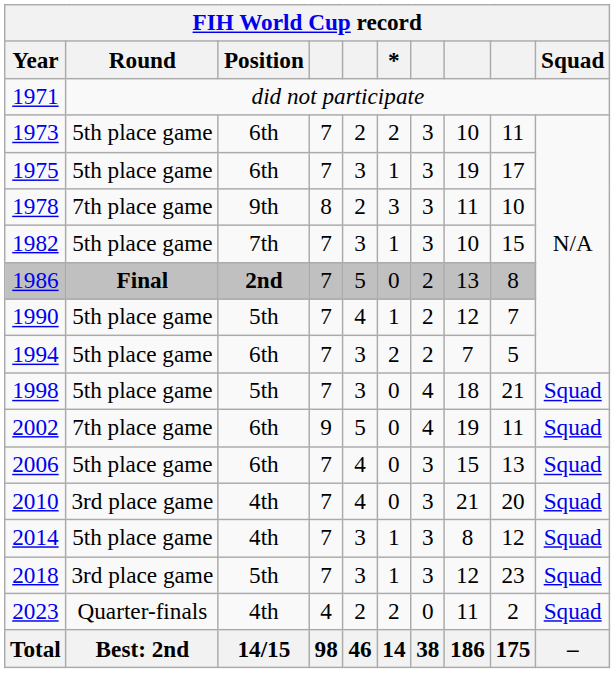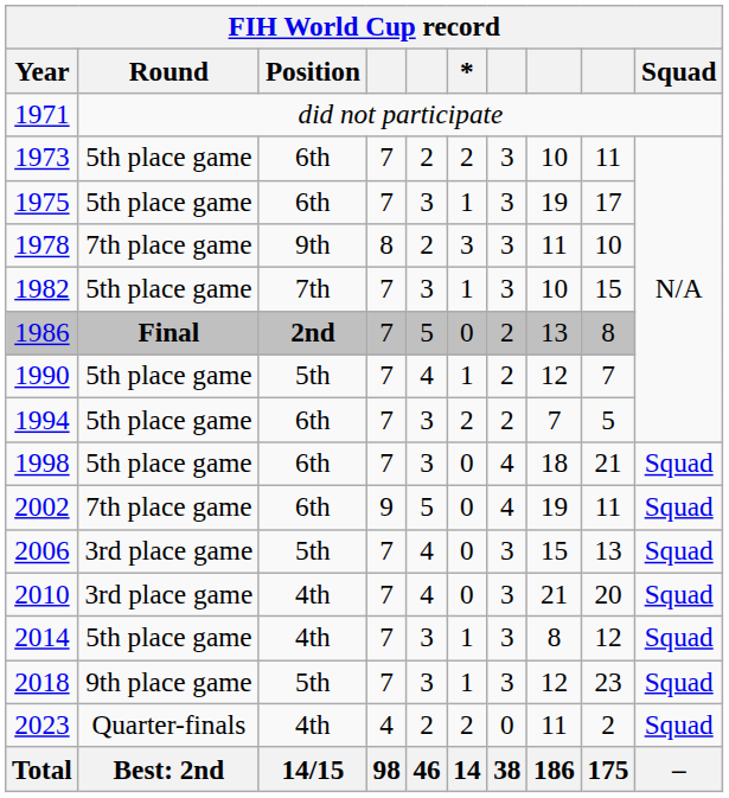1998 | Position: 5th -> 6th
2006 | Round: 5th place game -> 3rd place game
2006 | Position: 6th -> 5th
2018 | Round: 3rd place game -> 9th place game
